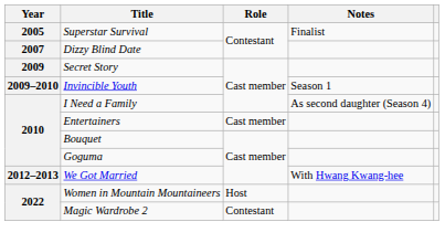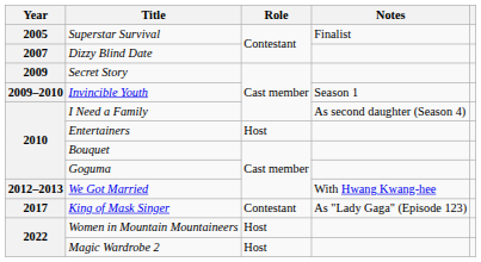Entertainers | Role: Cast member -> Host
+ row: 2017 | King of Mask Singer | Contestant | As "Lady Gaga" (Episode 123)
Magic Wardrobe 2 | Role: Contestant -> Host
